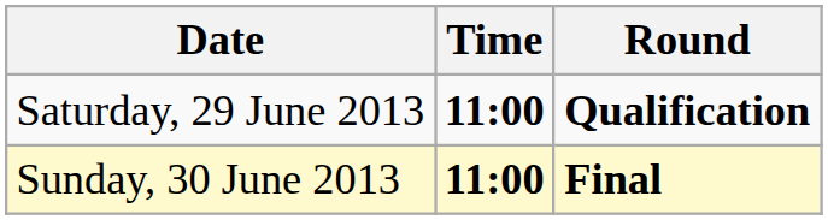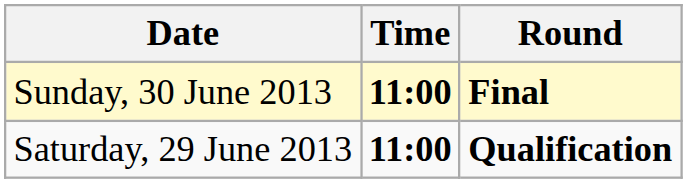rows swapped: Saturday, 29 June 2013 <-> Sunday, 30 June 2013
